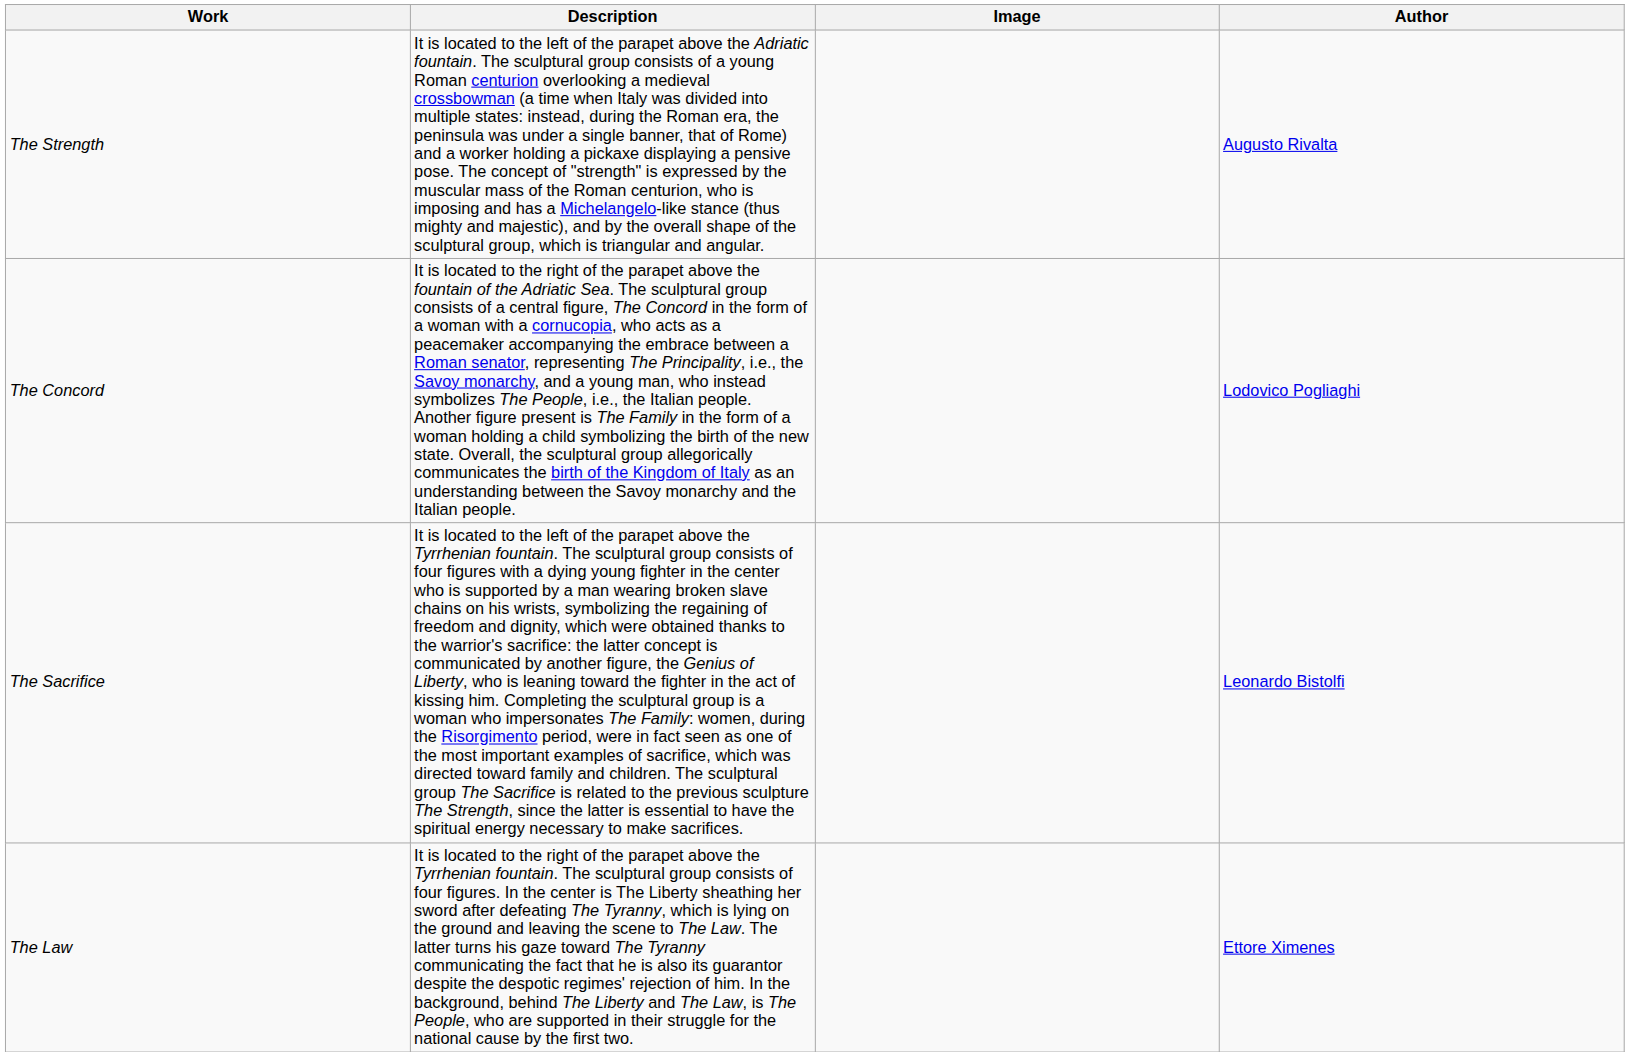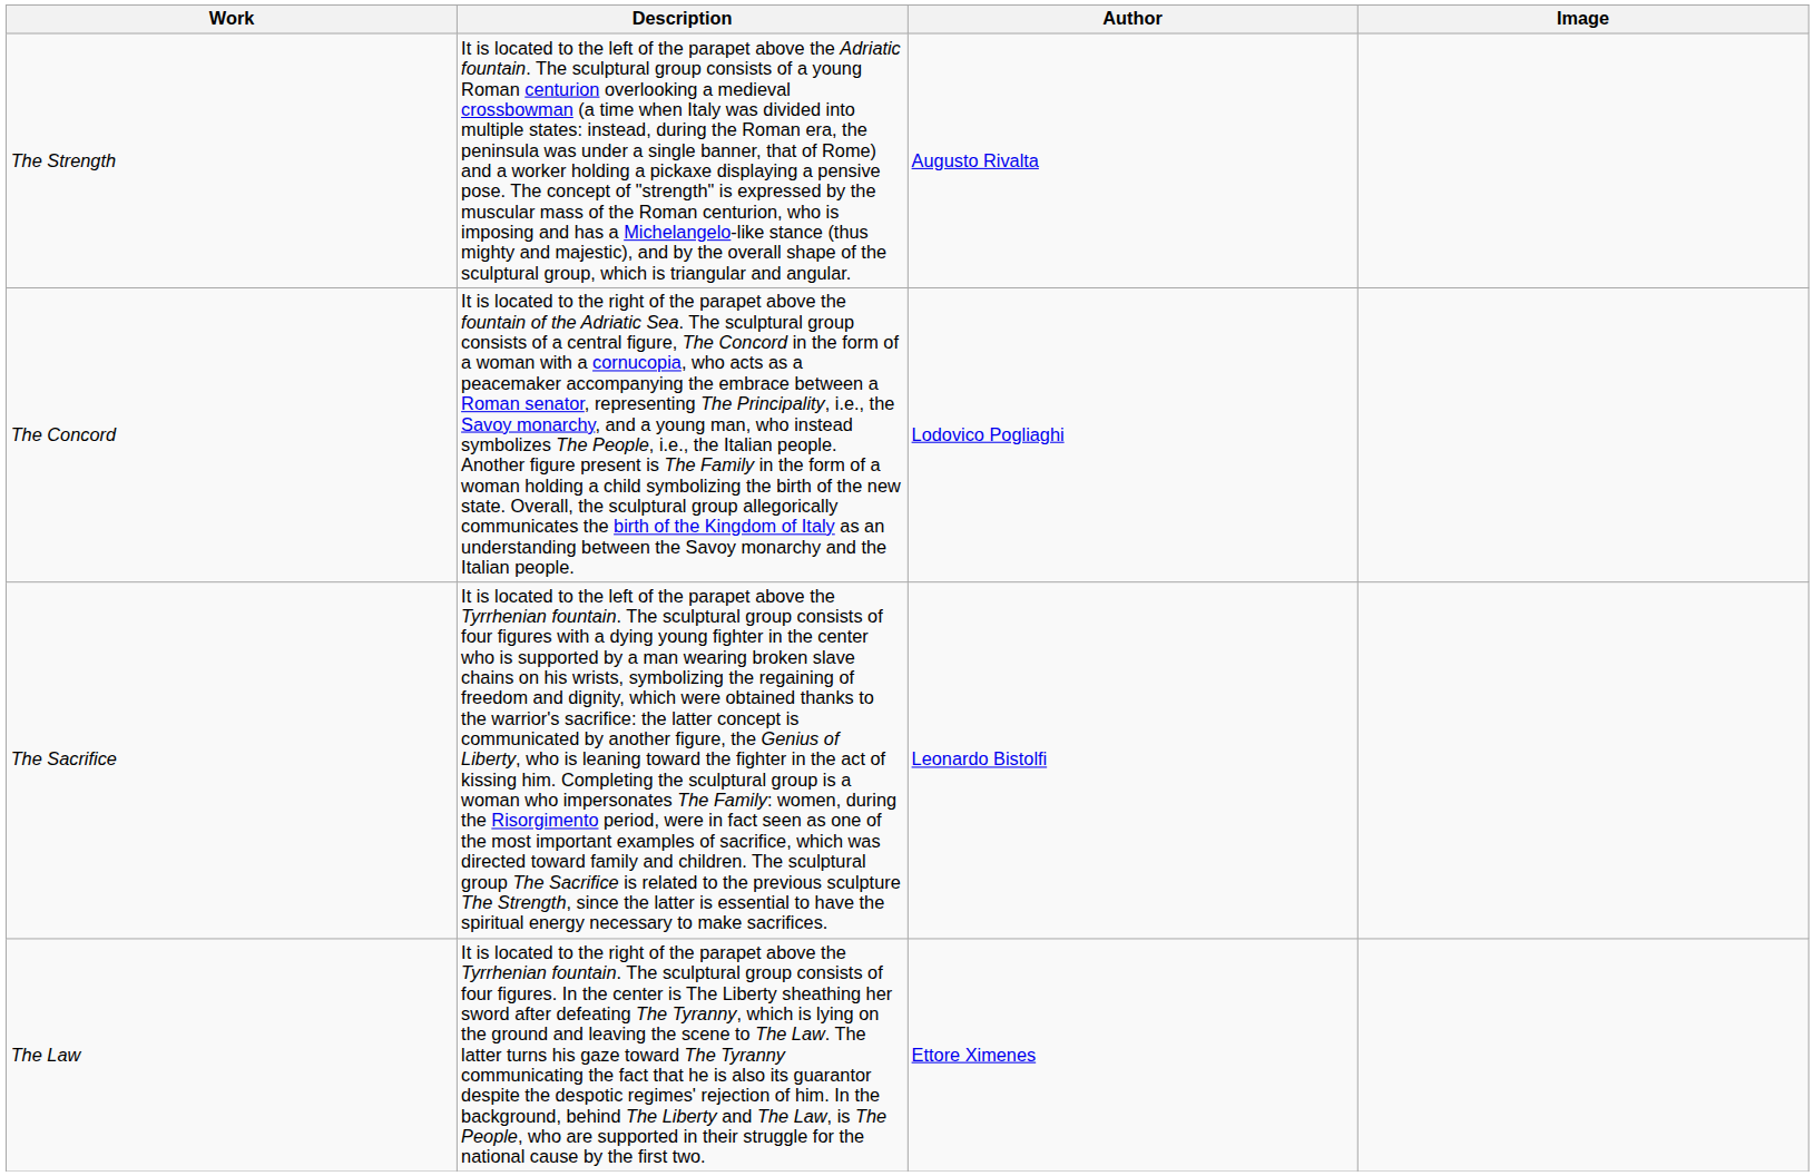columns swapped: Author <-> Image
